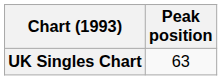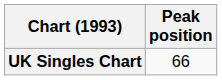UK Singles Chart | Peak position: 63 -> 66
